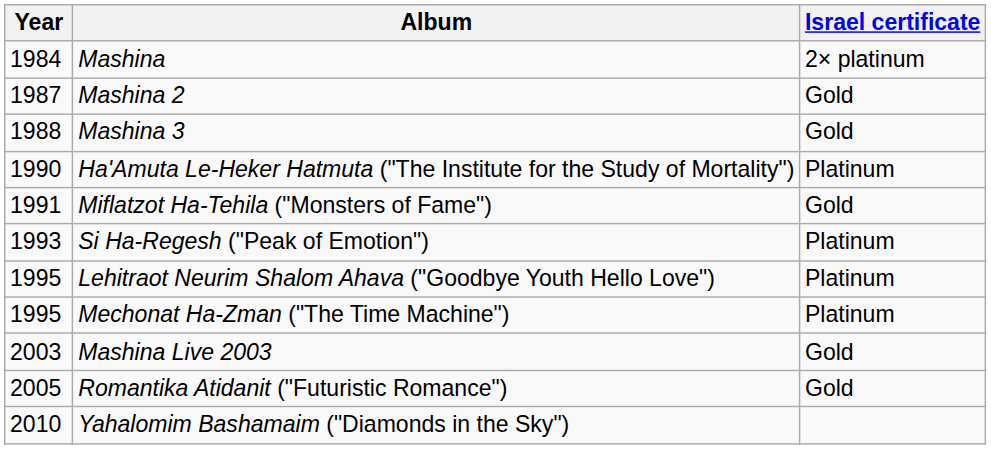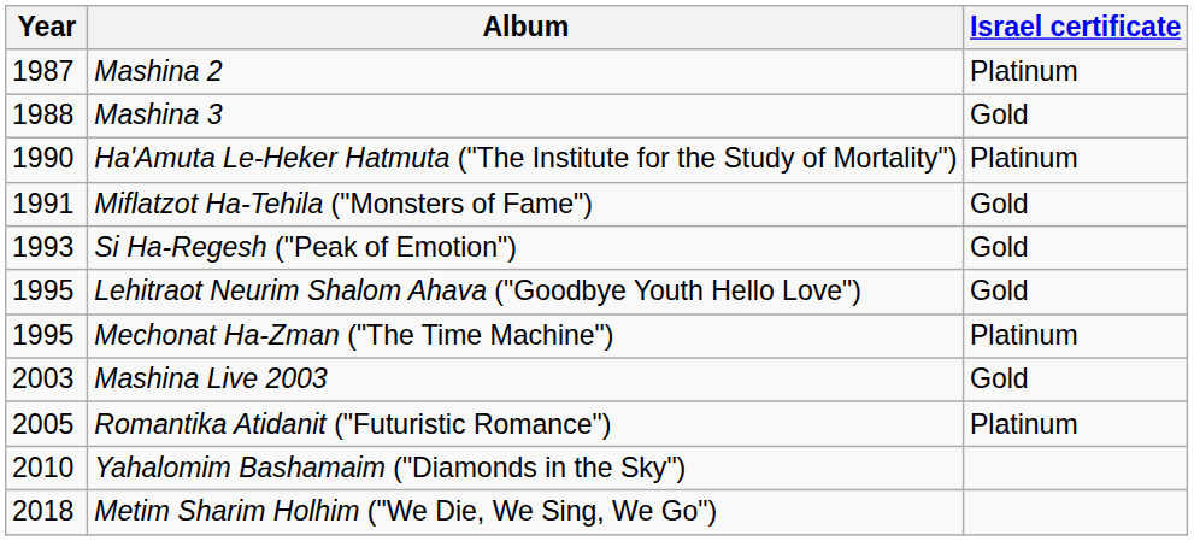- row: 1984 | Mashina | 2× platinum
Mashina 2 | Israel certificate: Gold -> Platinum
Si Ha-Regesh ("Peak of Emotion") | Israel certificate: Platinum -> Gold
Lehitraot Neurim Shalom Ahava ("Goodbye Youth Hello Love") | Israel certificate: Platinum -> Gold
Romantika Atidanit ("Futuristic Romance") | Israel certificate: Gold -> Platinum
+ row: 2018 | Metim Sharim Holhim ("We Die, We Sing, We Go")
